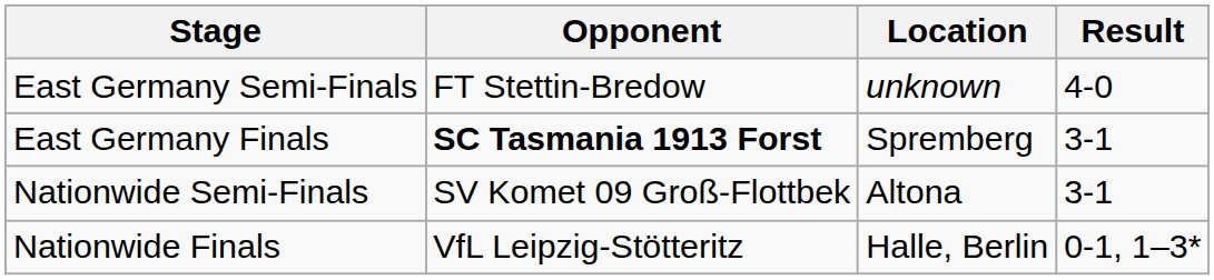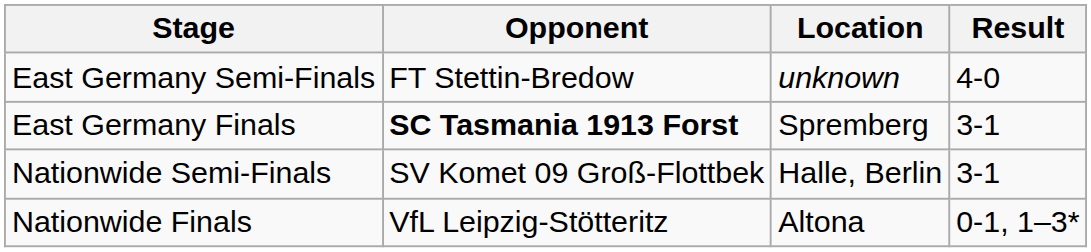Nationwide Semi-Finals | Location: Altona -> Halle, Berlin
Nationwide Finals | Location: Halle, Berlin -> Altona
